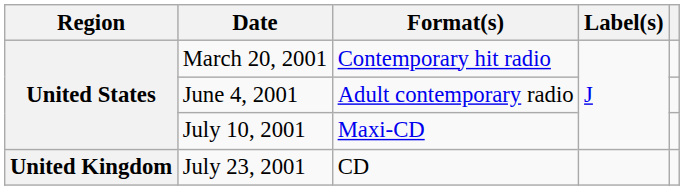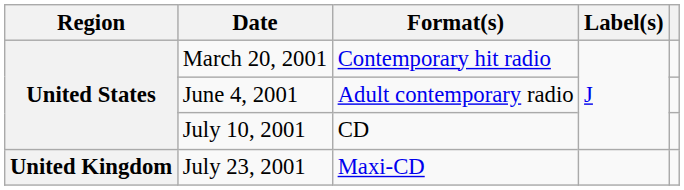July 10, 2001 | Format(s): Maxi-CD -> CD
July 23, 2001 | Format(s): CD -> Maxi-CD
